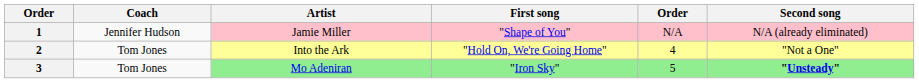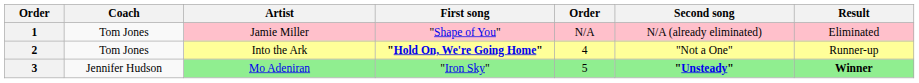+ column: Result | Eliminated | Runner-up | Winner
1 | Coach: Jennifer Hudson -> Tom Jones
2 | First song: normal -> bold
3 | Coach: Tom Jones -> Jennifer Hudson
